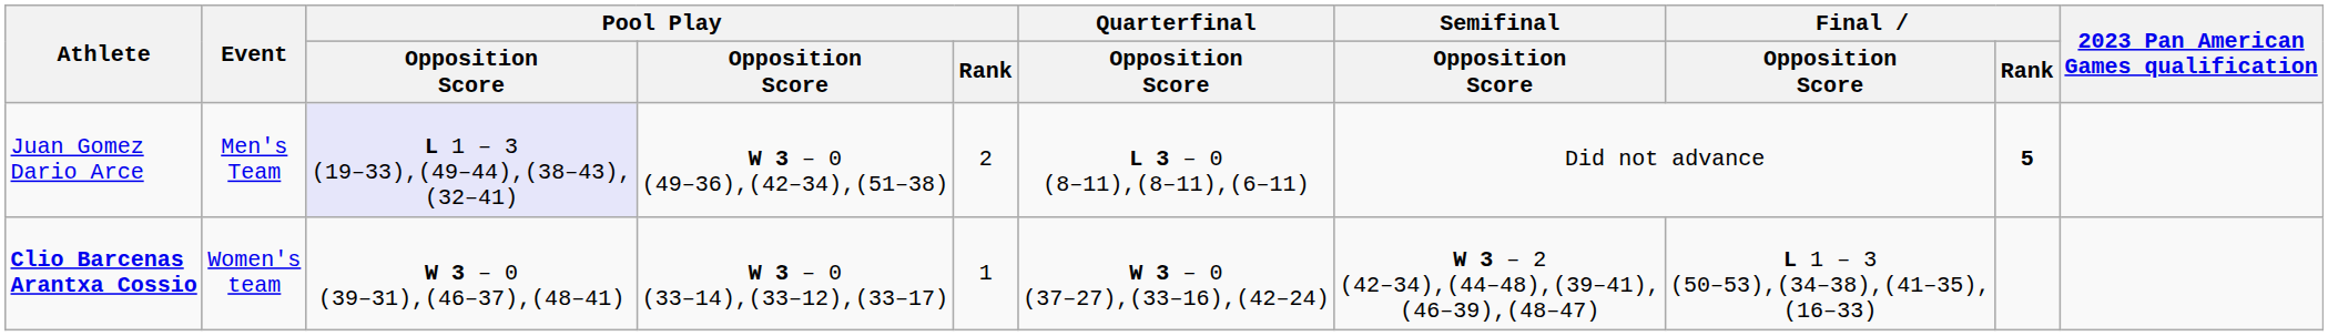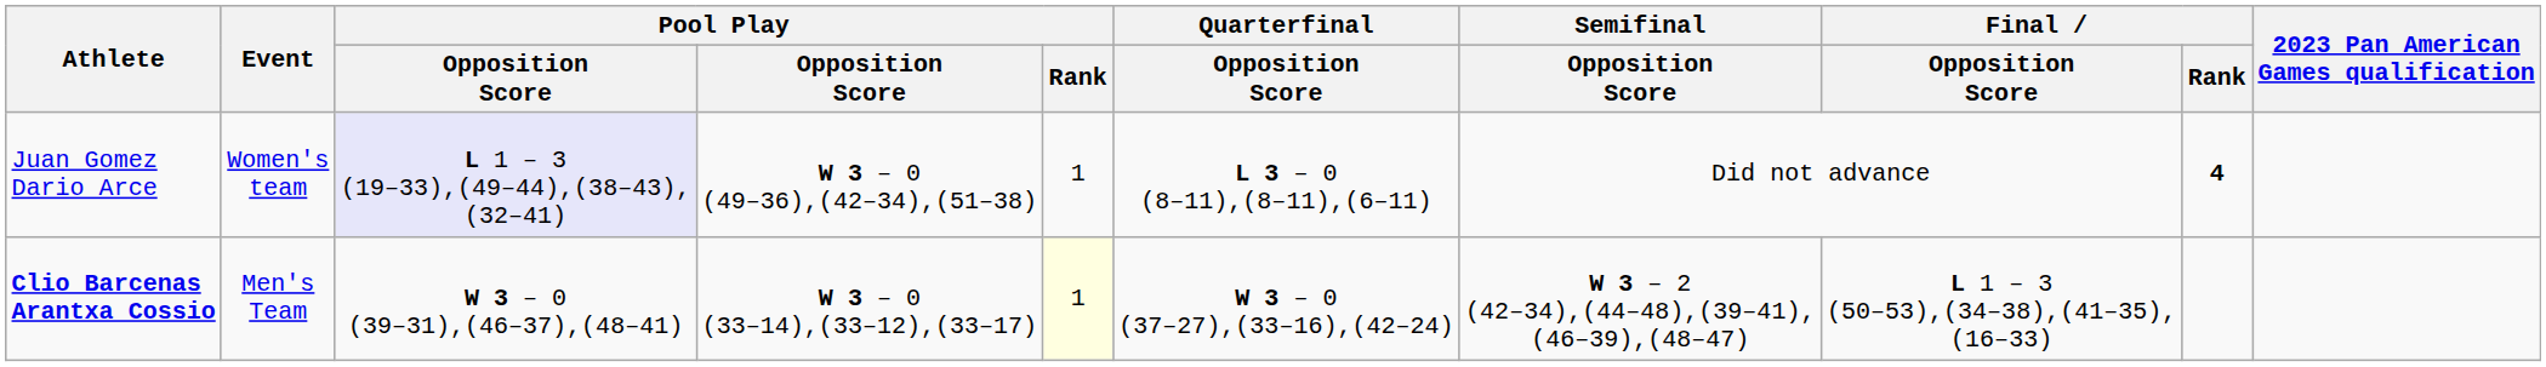Juan Gomez Dario Arce | Event: Men's Team -> Women's team
Juan Gomez Dario Arce | Pool Play / Rank: 2 -> 1
Juan Gomez Dario Arce | Final / Rank: 5 -> 4
Clio Barcenas Arantxa Cossio | Event: Women's team -> Men's Team
Clio Barcenas Arantxa Cossio | Pool Play / Rank: no background -> lightyellow background
